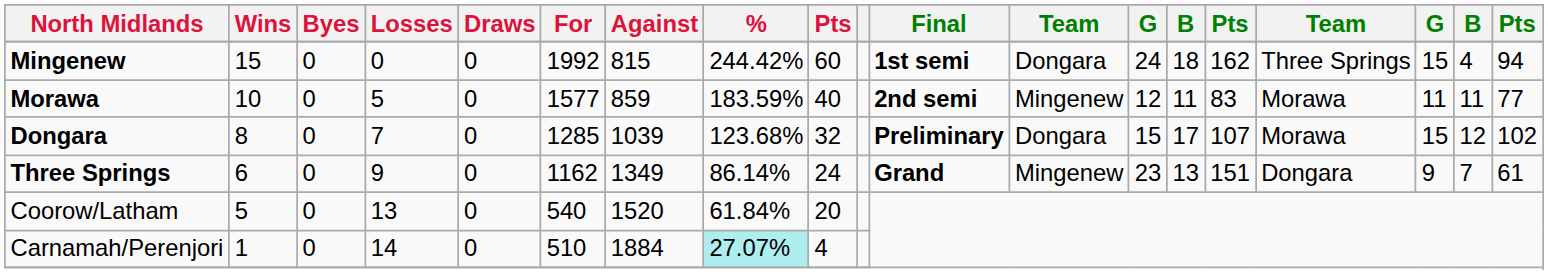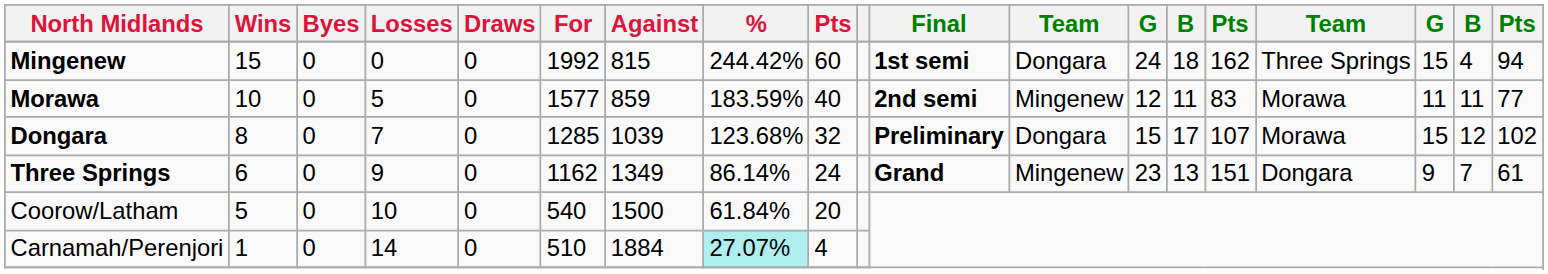Coorow/Latham | Losses: 13 -> 10
Coorow/Latham | Against: 1520 -> 1500
